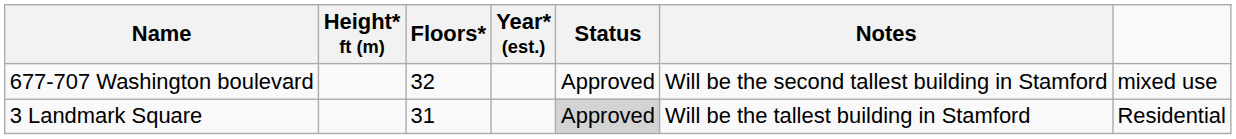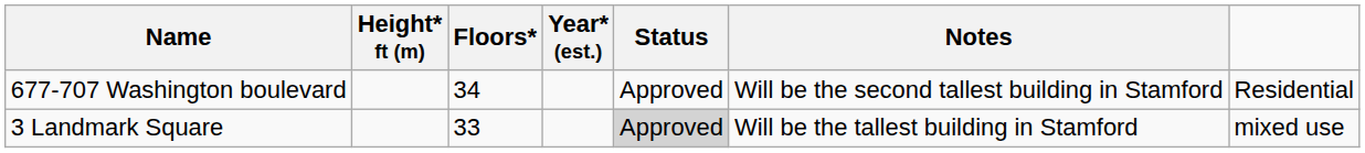677-707 Washington boulevard | Floors*: 32 -> 34
677-707 Washington boulevard | column 7: mixed use -> Residential
3 Landmark Square | Floors*: 31 -> 33
3 Landmark Square | column 7: Residential -> mixed use
